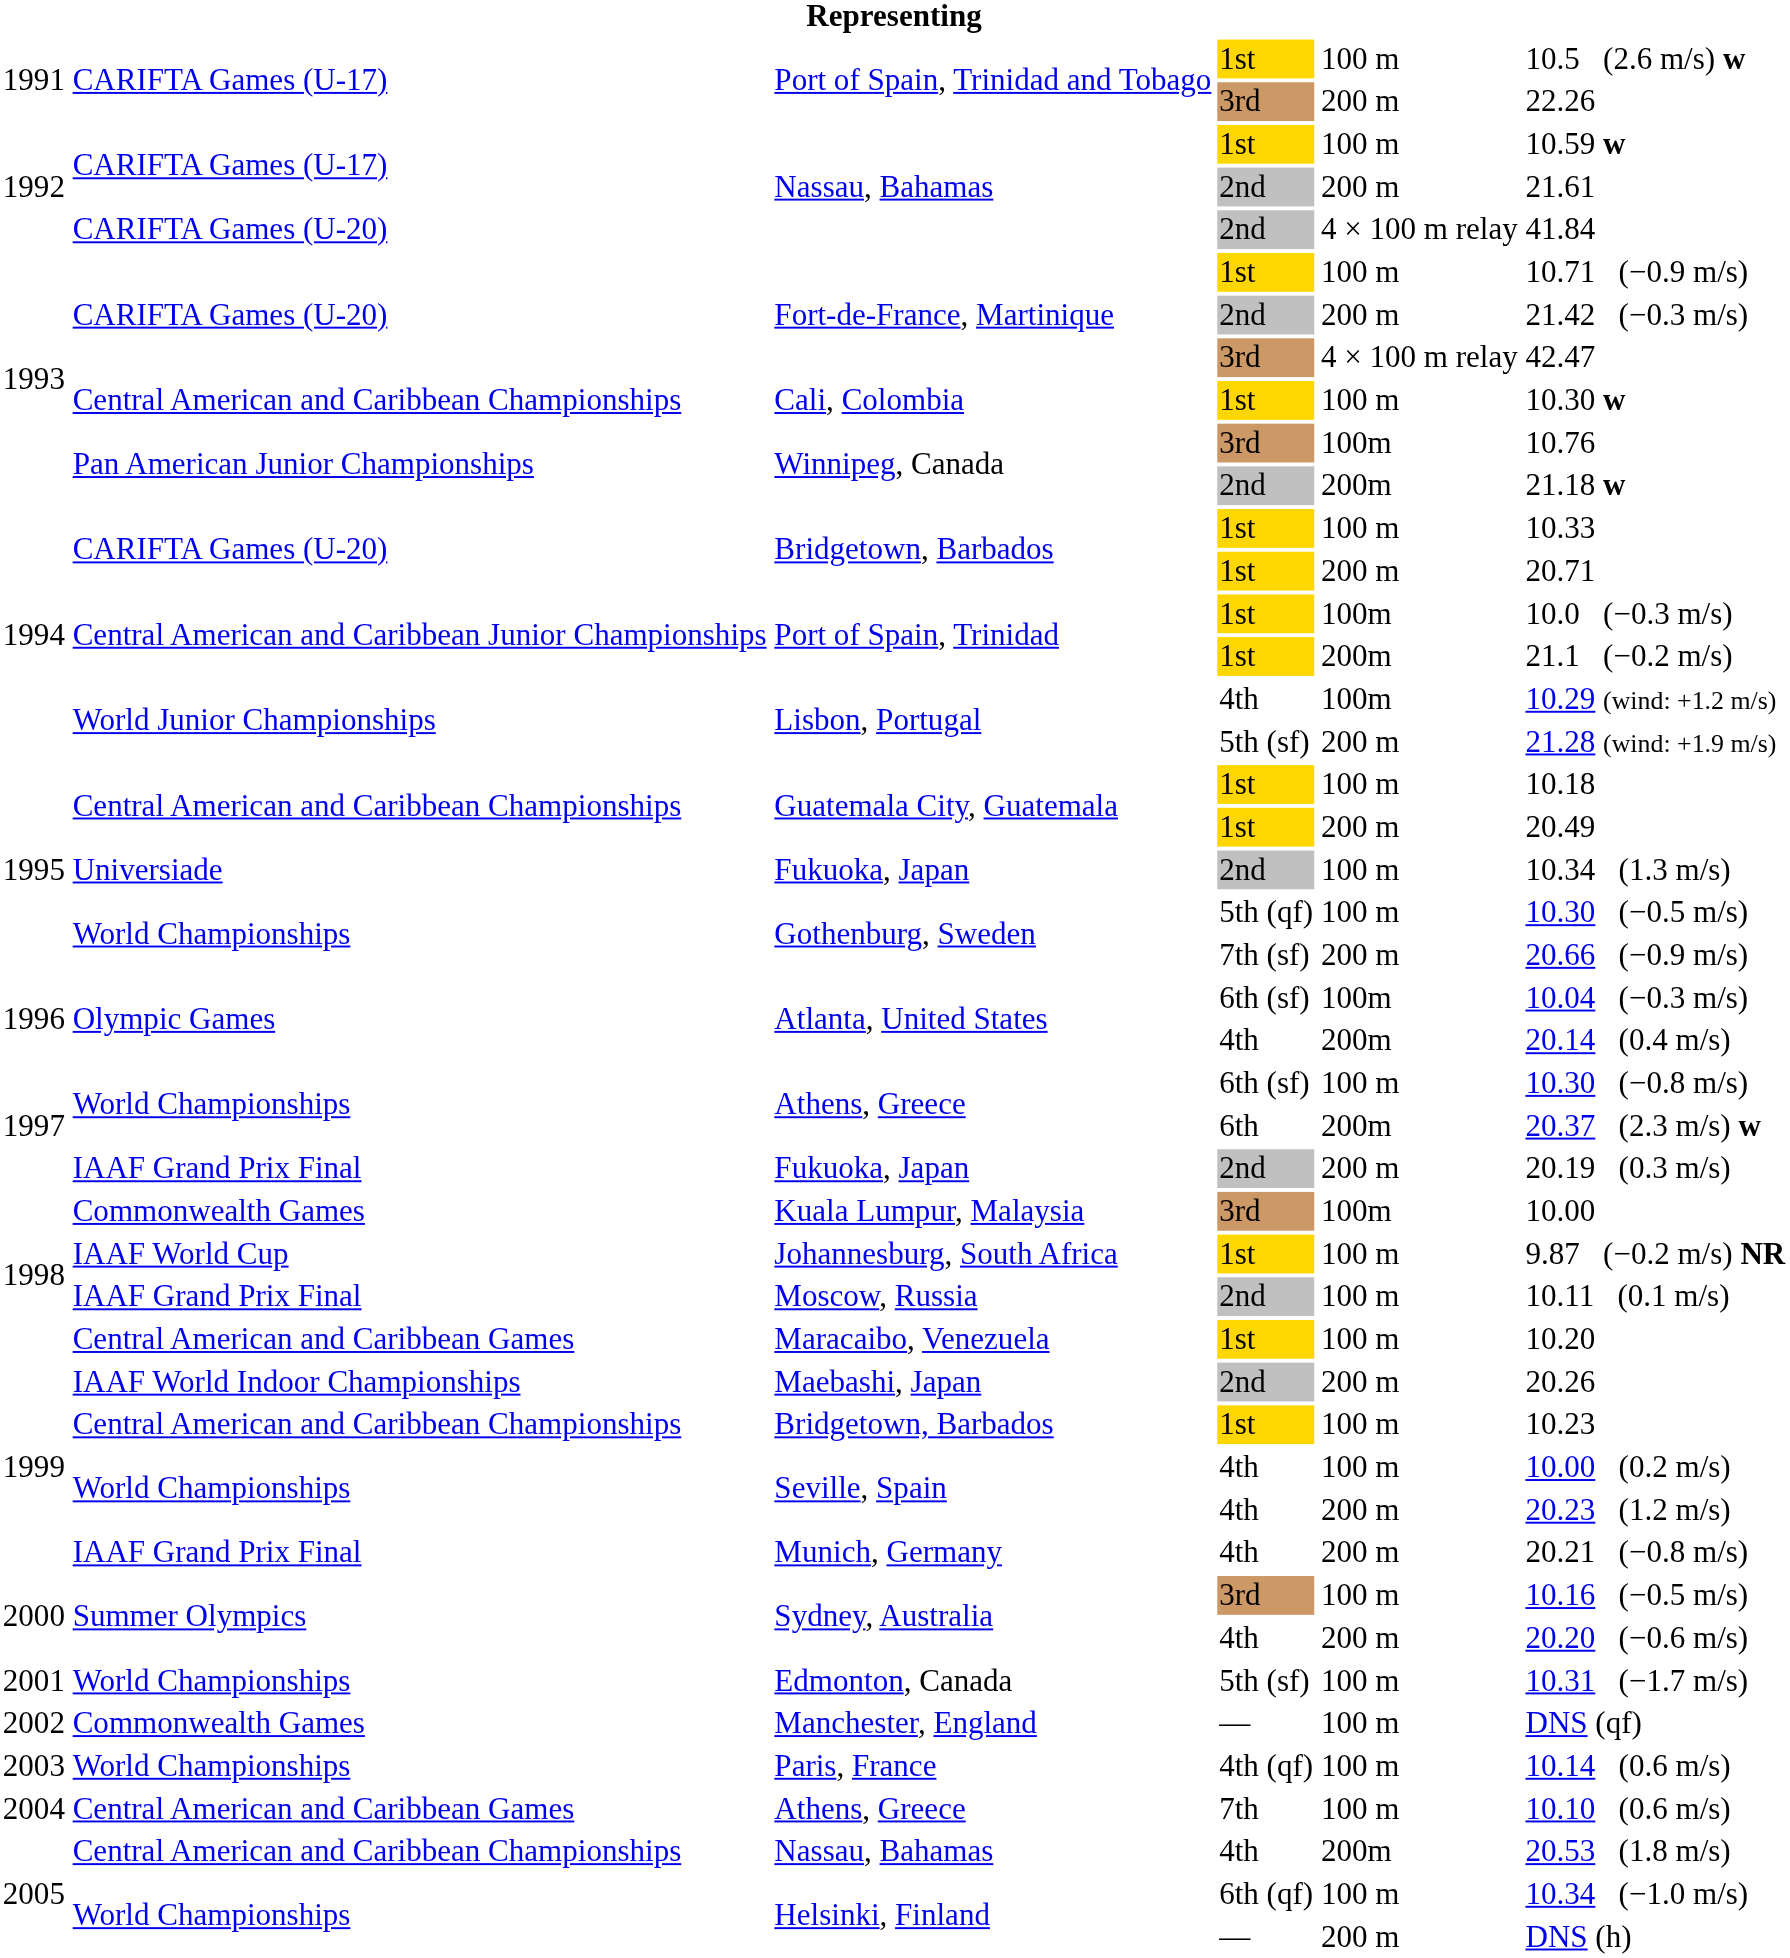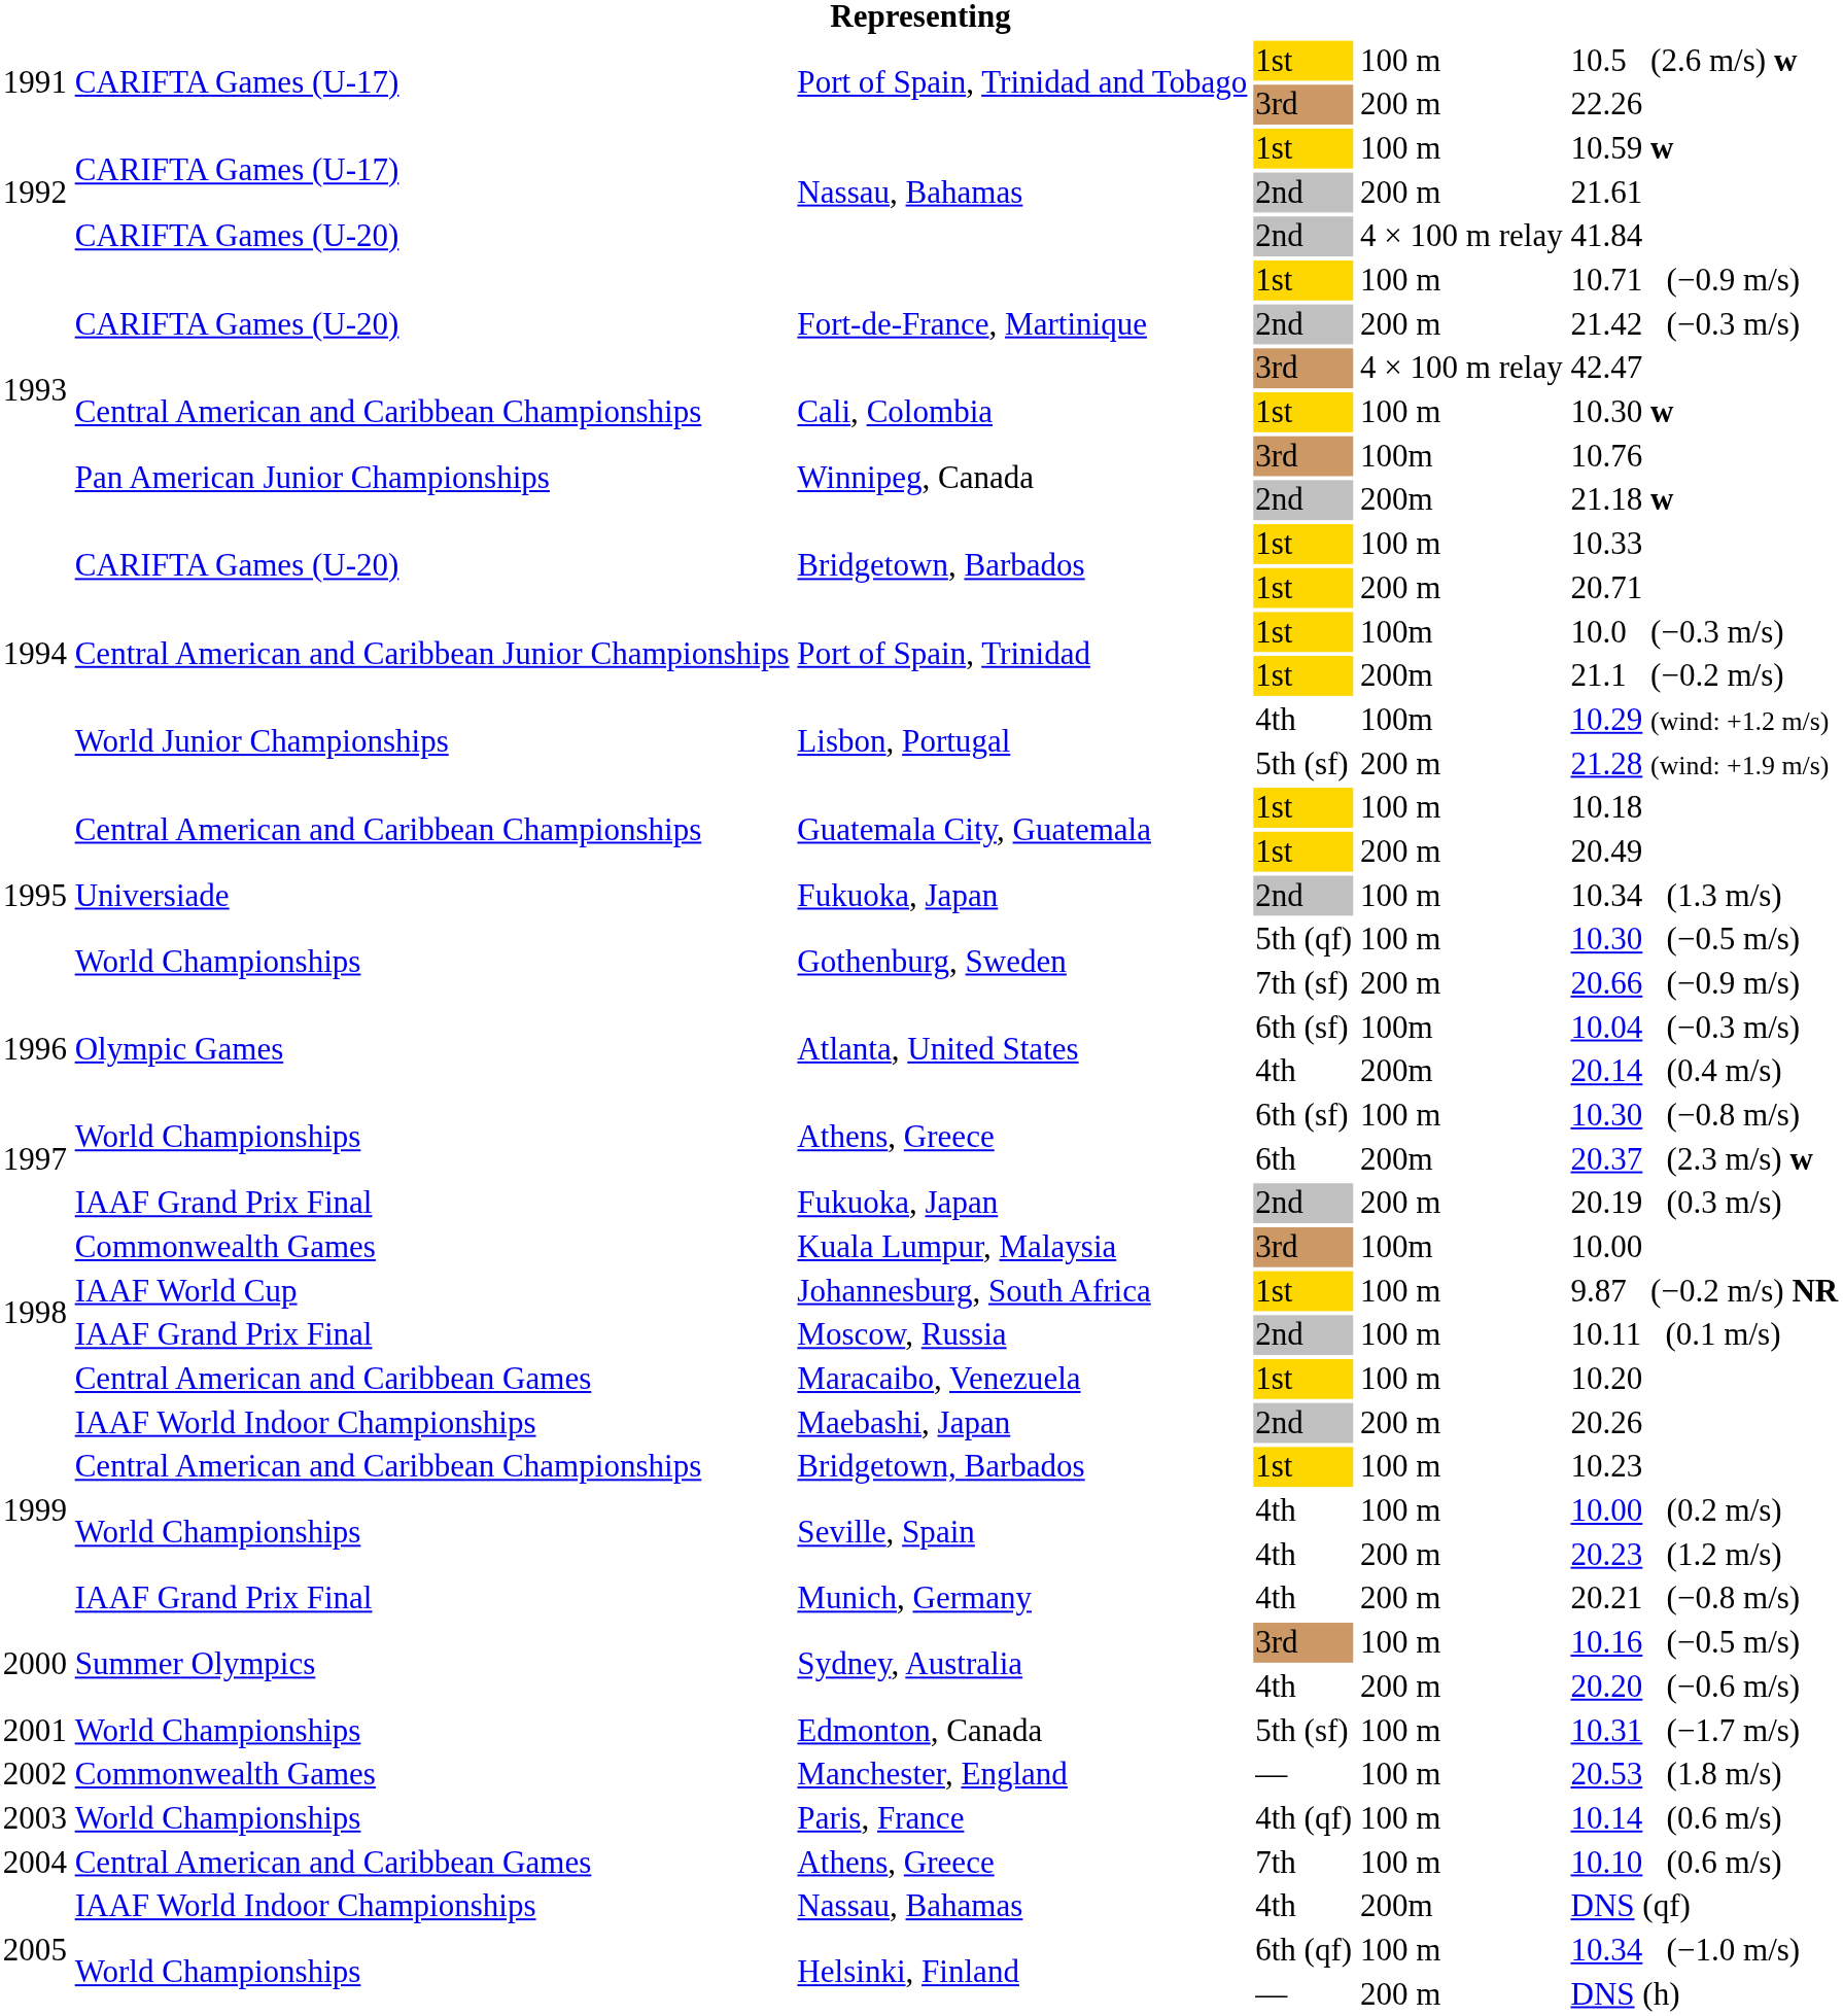Manchester, England | column 6: DNS (qf) -> 20.53 (1.8 m/s)
Nassau, Bahamas / 4th | column 2: Central American and Caribbean Championships -> IAAF World Indoor Championships
Nassau, Bahamas / 4th | column 6: 20.53 (1.8 m/s) -> DNS (qf)
